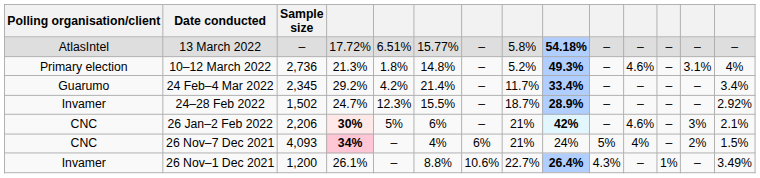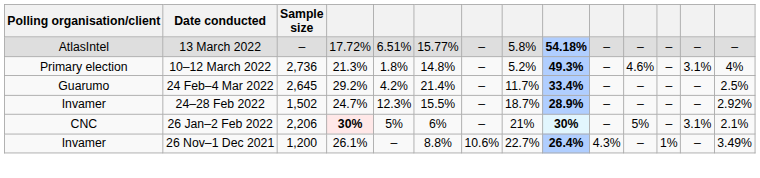24 Feb–4 Mar 2022 | Sample size: 2,345 -> 2,645
24 Feb–4 Mar 2022 | column 14: 3.4% -> 2.5%
26 Jan–2 Feb 2022 | column 9: 42% -> 30%
26 Jan–2 Feb 2022 | column 11: 4.6% -> 5%
26 Jan–2 Feb 2022 | column 13: 3% -> 3.1%
- row: CNC | 26 Nov–7 Dec 2021 | 4,093 | 34% | – | 4% | 6% | 21% | 24% | 5% | 4% | – | 2% | 1.5%
